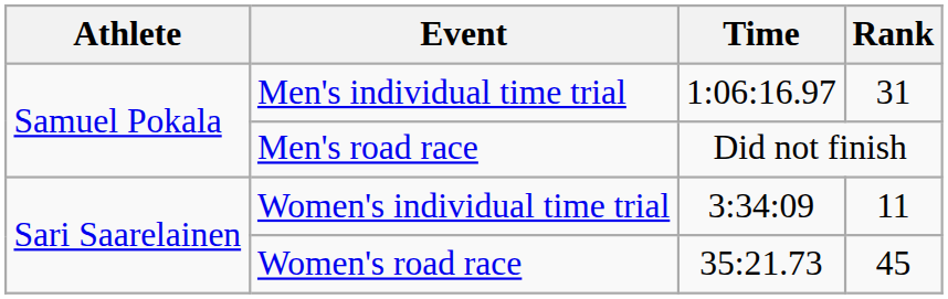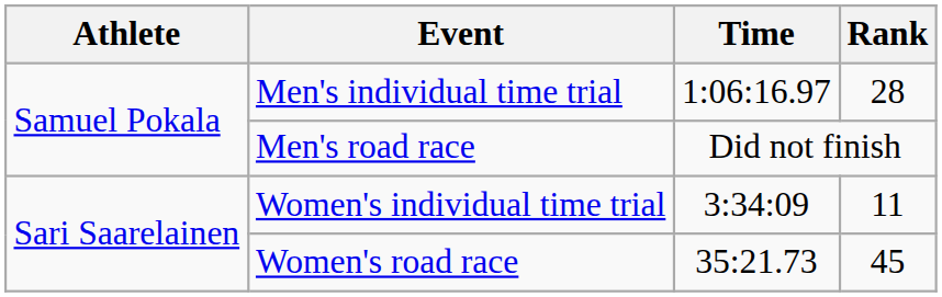Men's individual time trial | Rank: 31 -> 28
